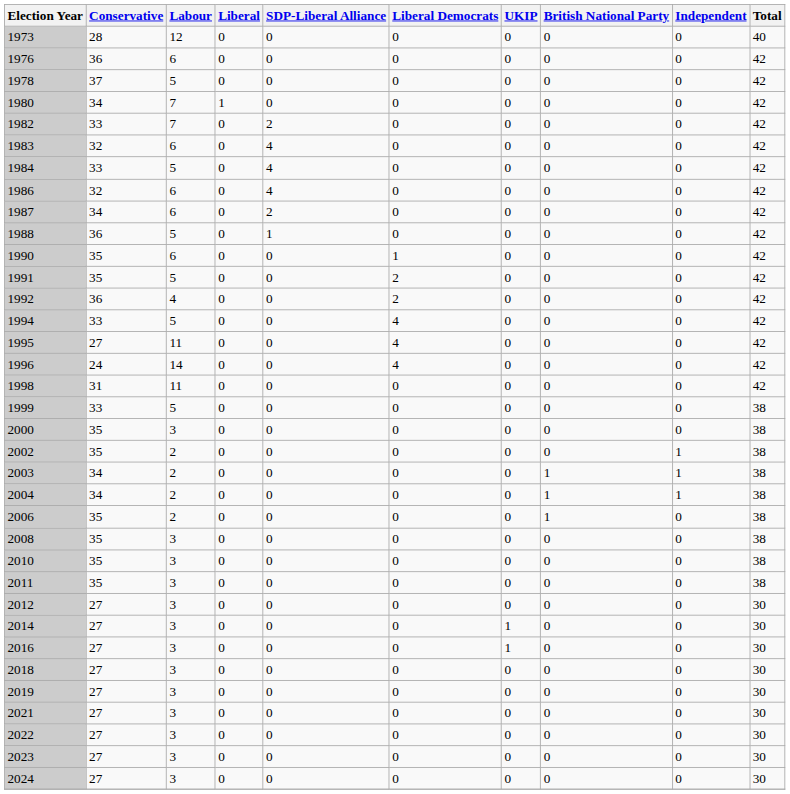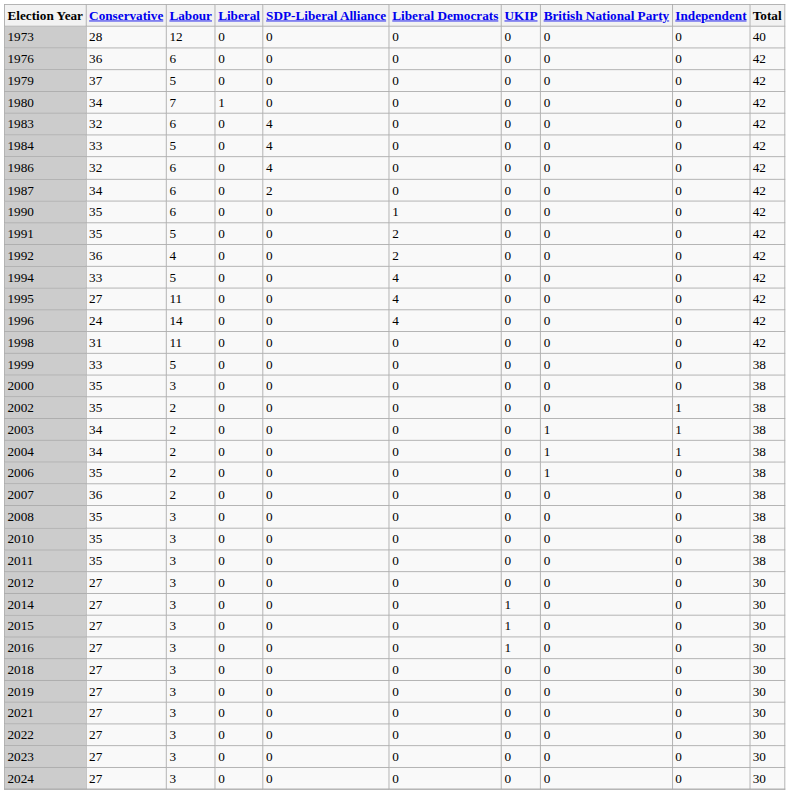- row: 1978 | 37 | 5 | 0 | 0 | 0 | 0 | 0 | 0 | 42
+ row: 1979 | 37 | 5 | 0 | 0 | 0 | 0 | 0 | 0 | 42
- row: 1982 | 33 | 7 | 0 | 2 | 0 | 0 | 0 | 0 | 42
- row: 1988 | 36 | 5 | 0 | 1 | 0 | 0 | 0 | 0 | 42
+ row: 2007 | 36 | 2 | 0 | 0 | 0 | 0 | 0 | 0 | 38
+ row: 2015 | 27 | 3 | 0 | 0 | 0 | 1 | 0 | 0 | 30
